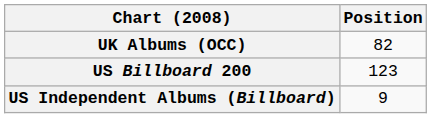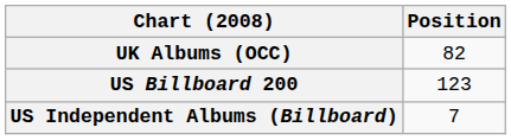US Independent Albums (Billboard) | Position: 9 -> 7
